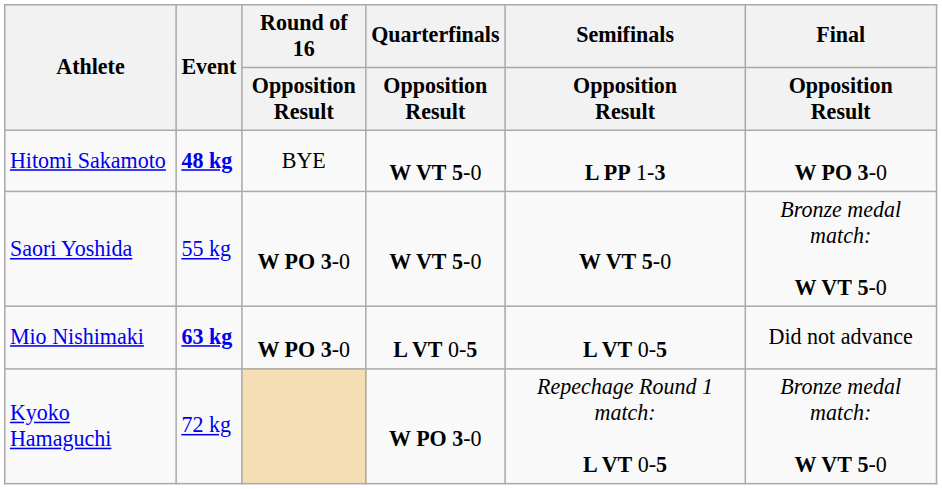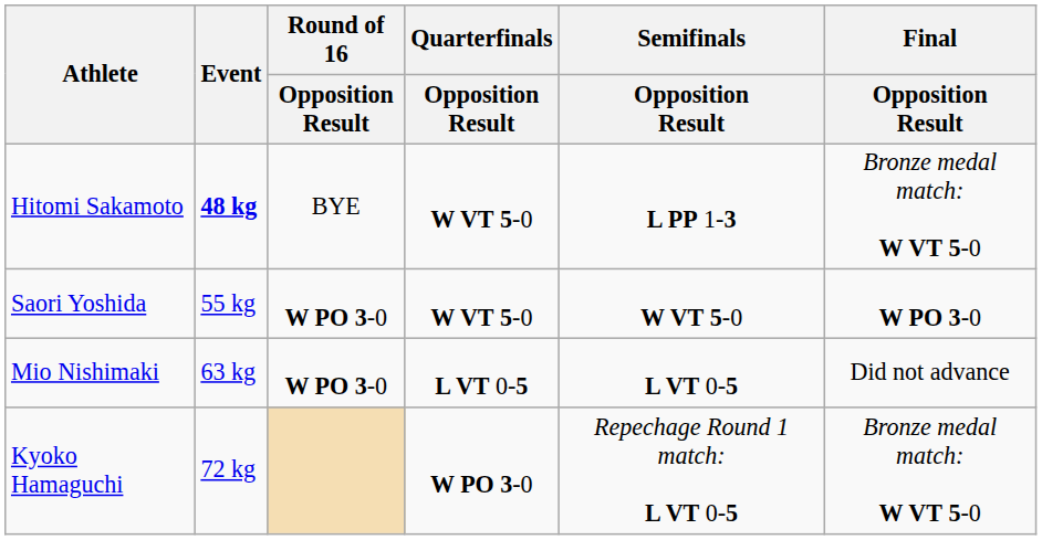Hitomi Sakamoto | Final / Opposition Result: W PO 3-0 -> Bronze medal match: W VT 5-0
Saori Yoshida | Final / Opposition Result: Bronze medal match: W VT 5-0 -> W PO 3-0
Mio Nishimaki | Event: bold -> normal
